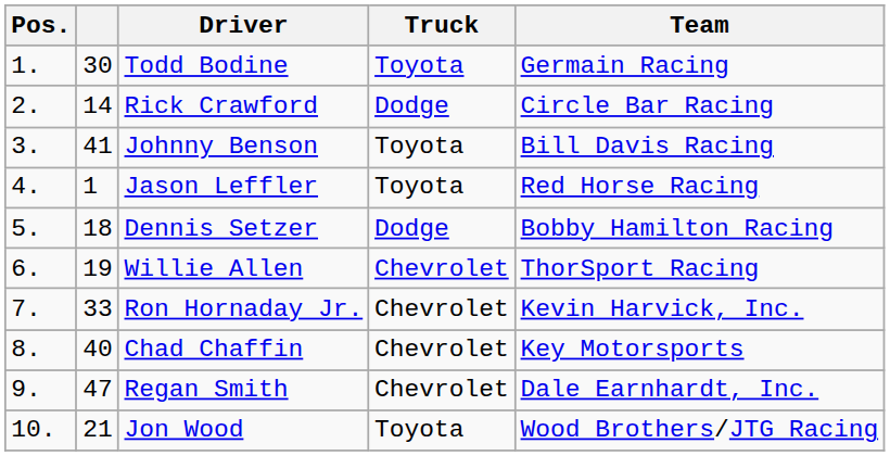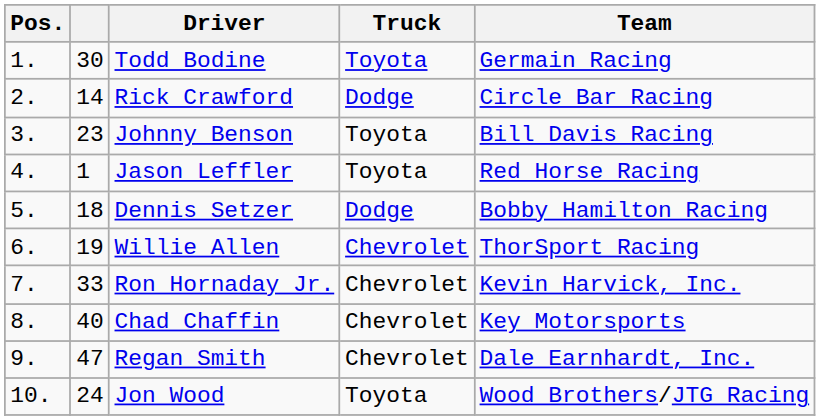Johnny Benson | column 2: 41 -> 23
Jon Wood | column 2: 21 -> 24
